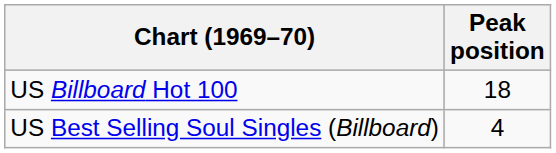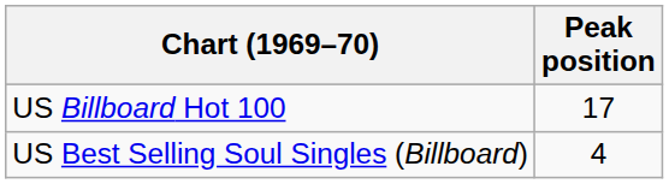US Billboard Hot 100 | Peak position: 18 -> 17
